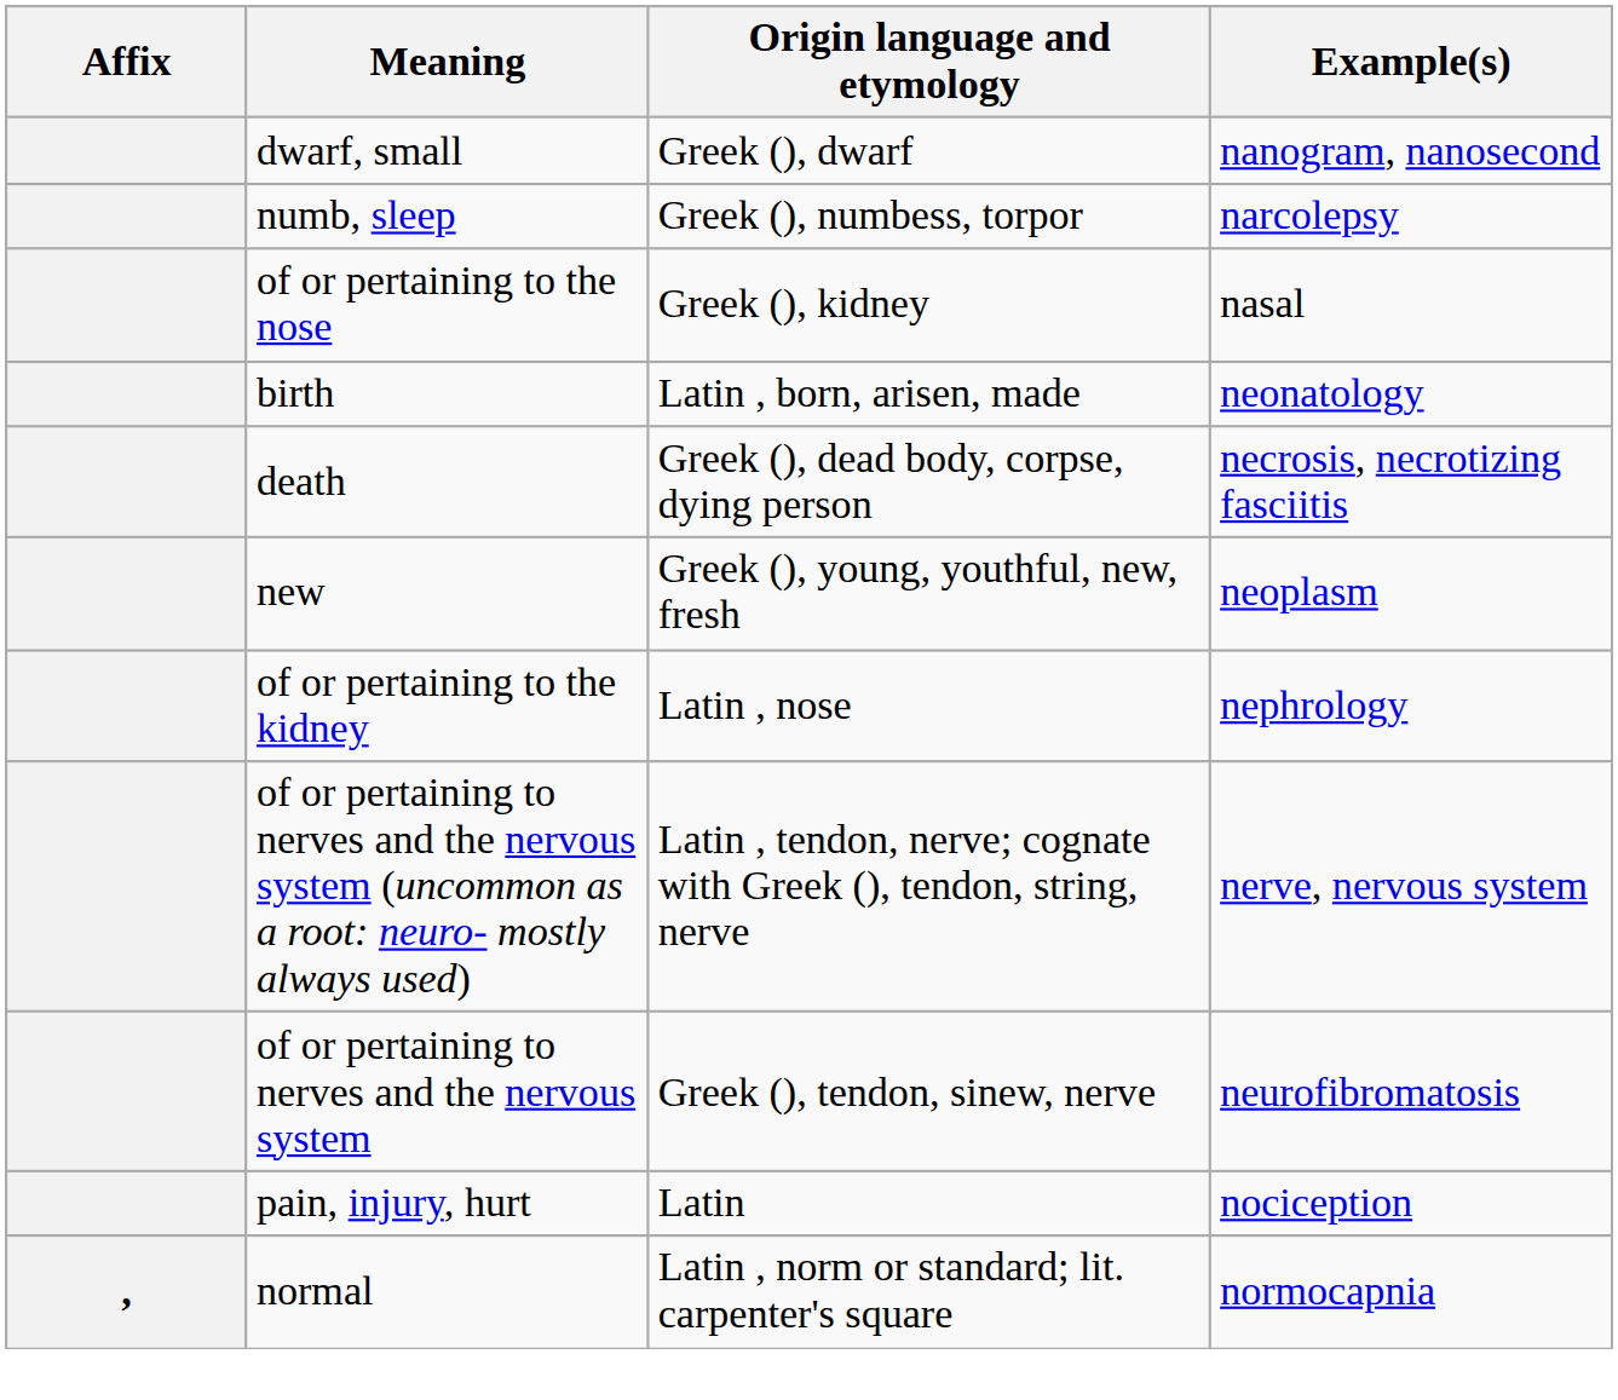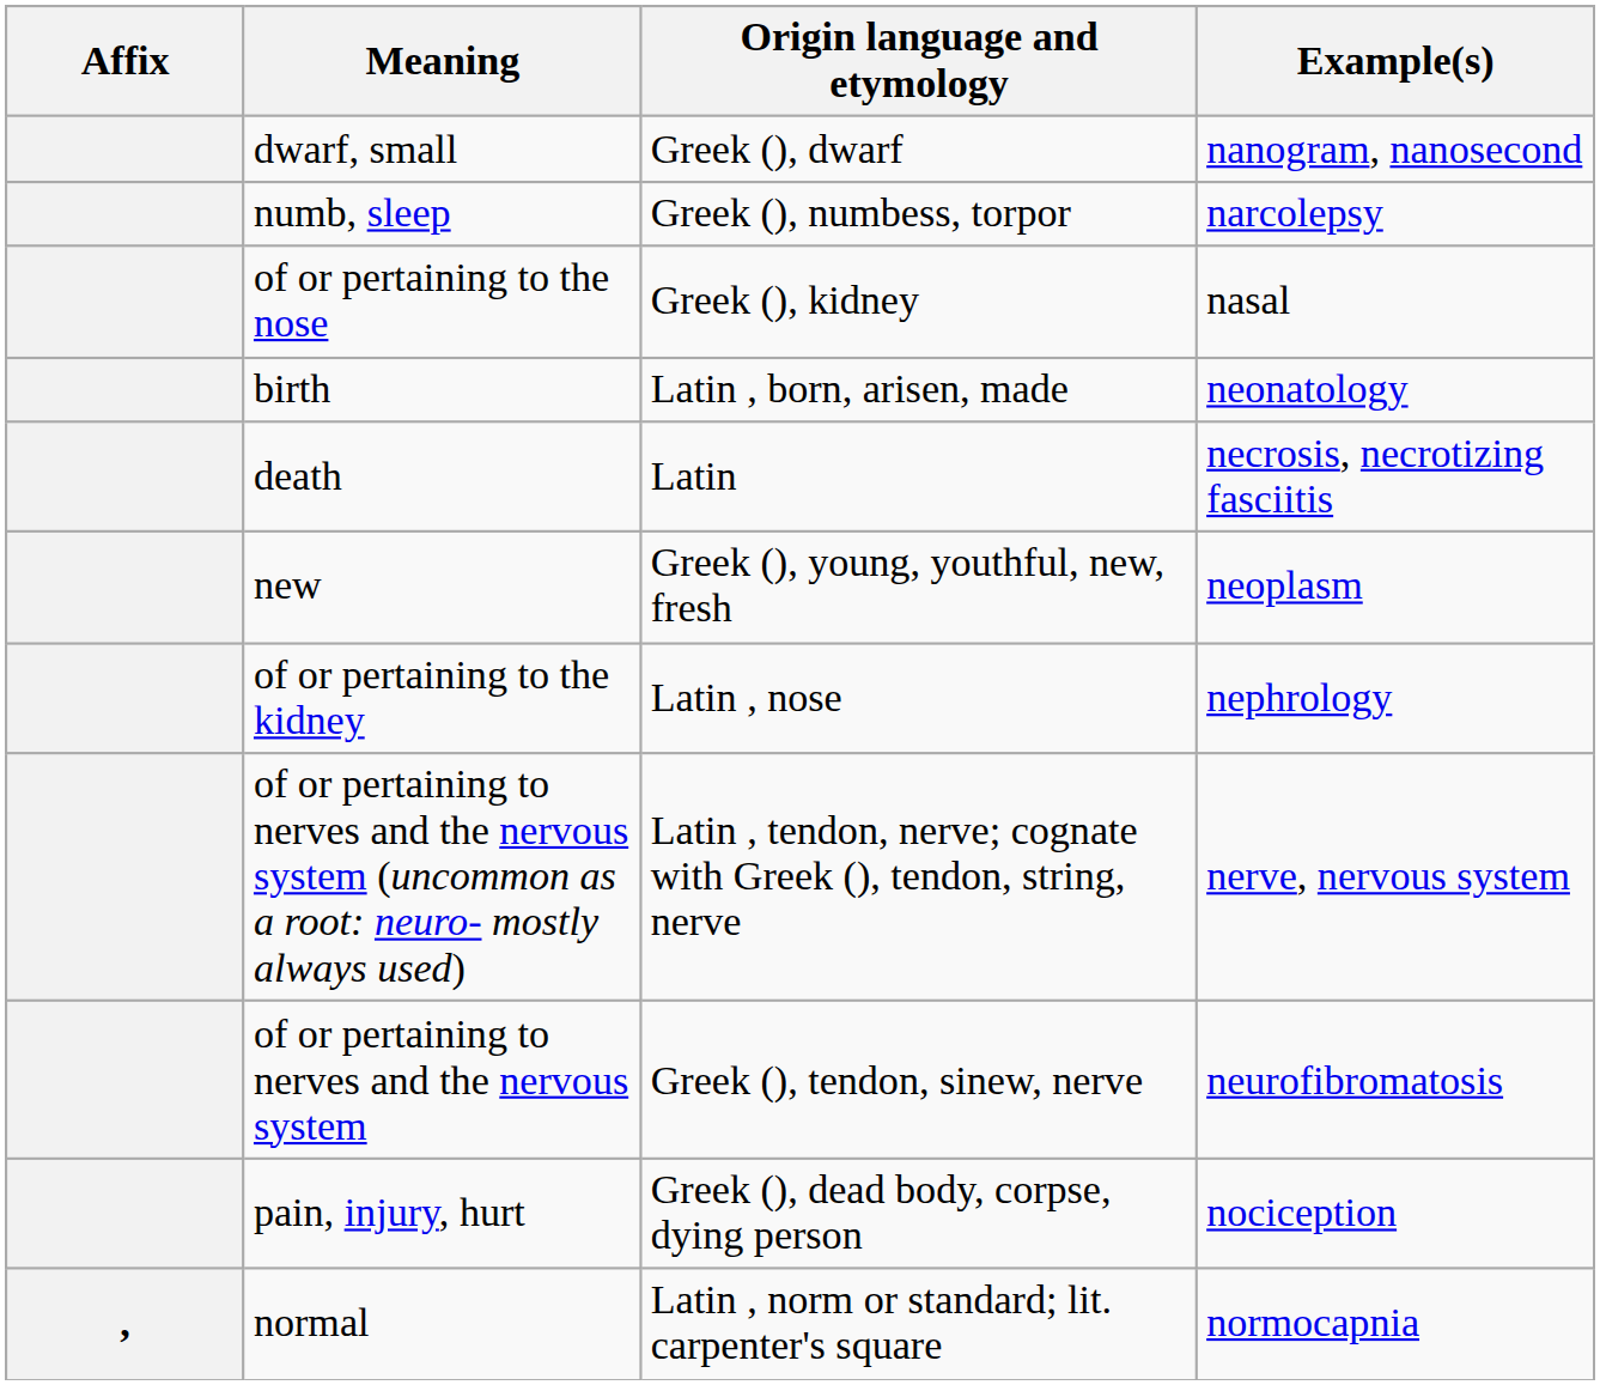death | Origin language and etymology: Greek (), dead body, corpse, dying person -> Latin
pain, injury, hurt | Origin language and etymology: Latin -> Greek (), dead body, corpse, dying person
